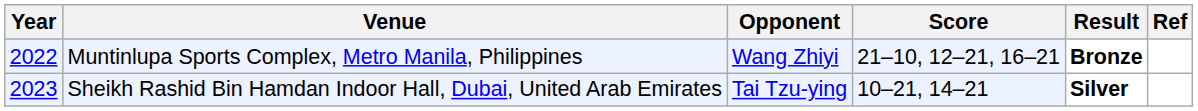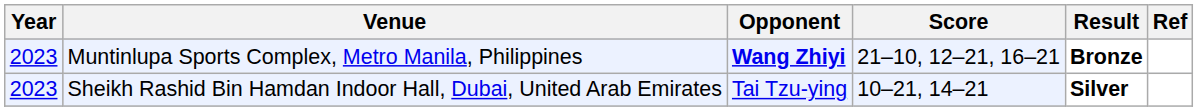Muntinlupa Sports Complex, Metro Manila, Philippines | Year: 2022 -> 2023
Muntinlupa Sports Complex, Metro Manila, Philippines | Opponent: normal -> bold
